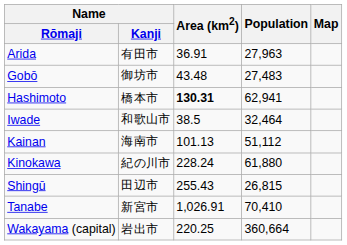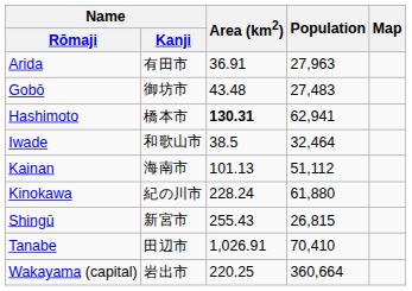Shingū | Name / Kanji: 田辺市 -> 新宮市
Tanabe | Name / Kanji: 新宮市 -> 田辺市
